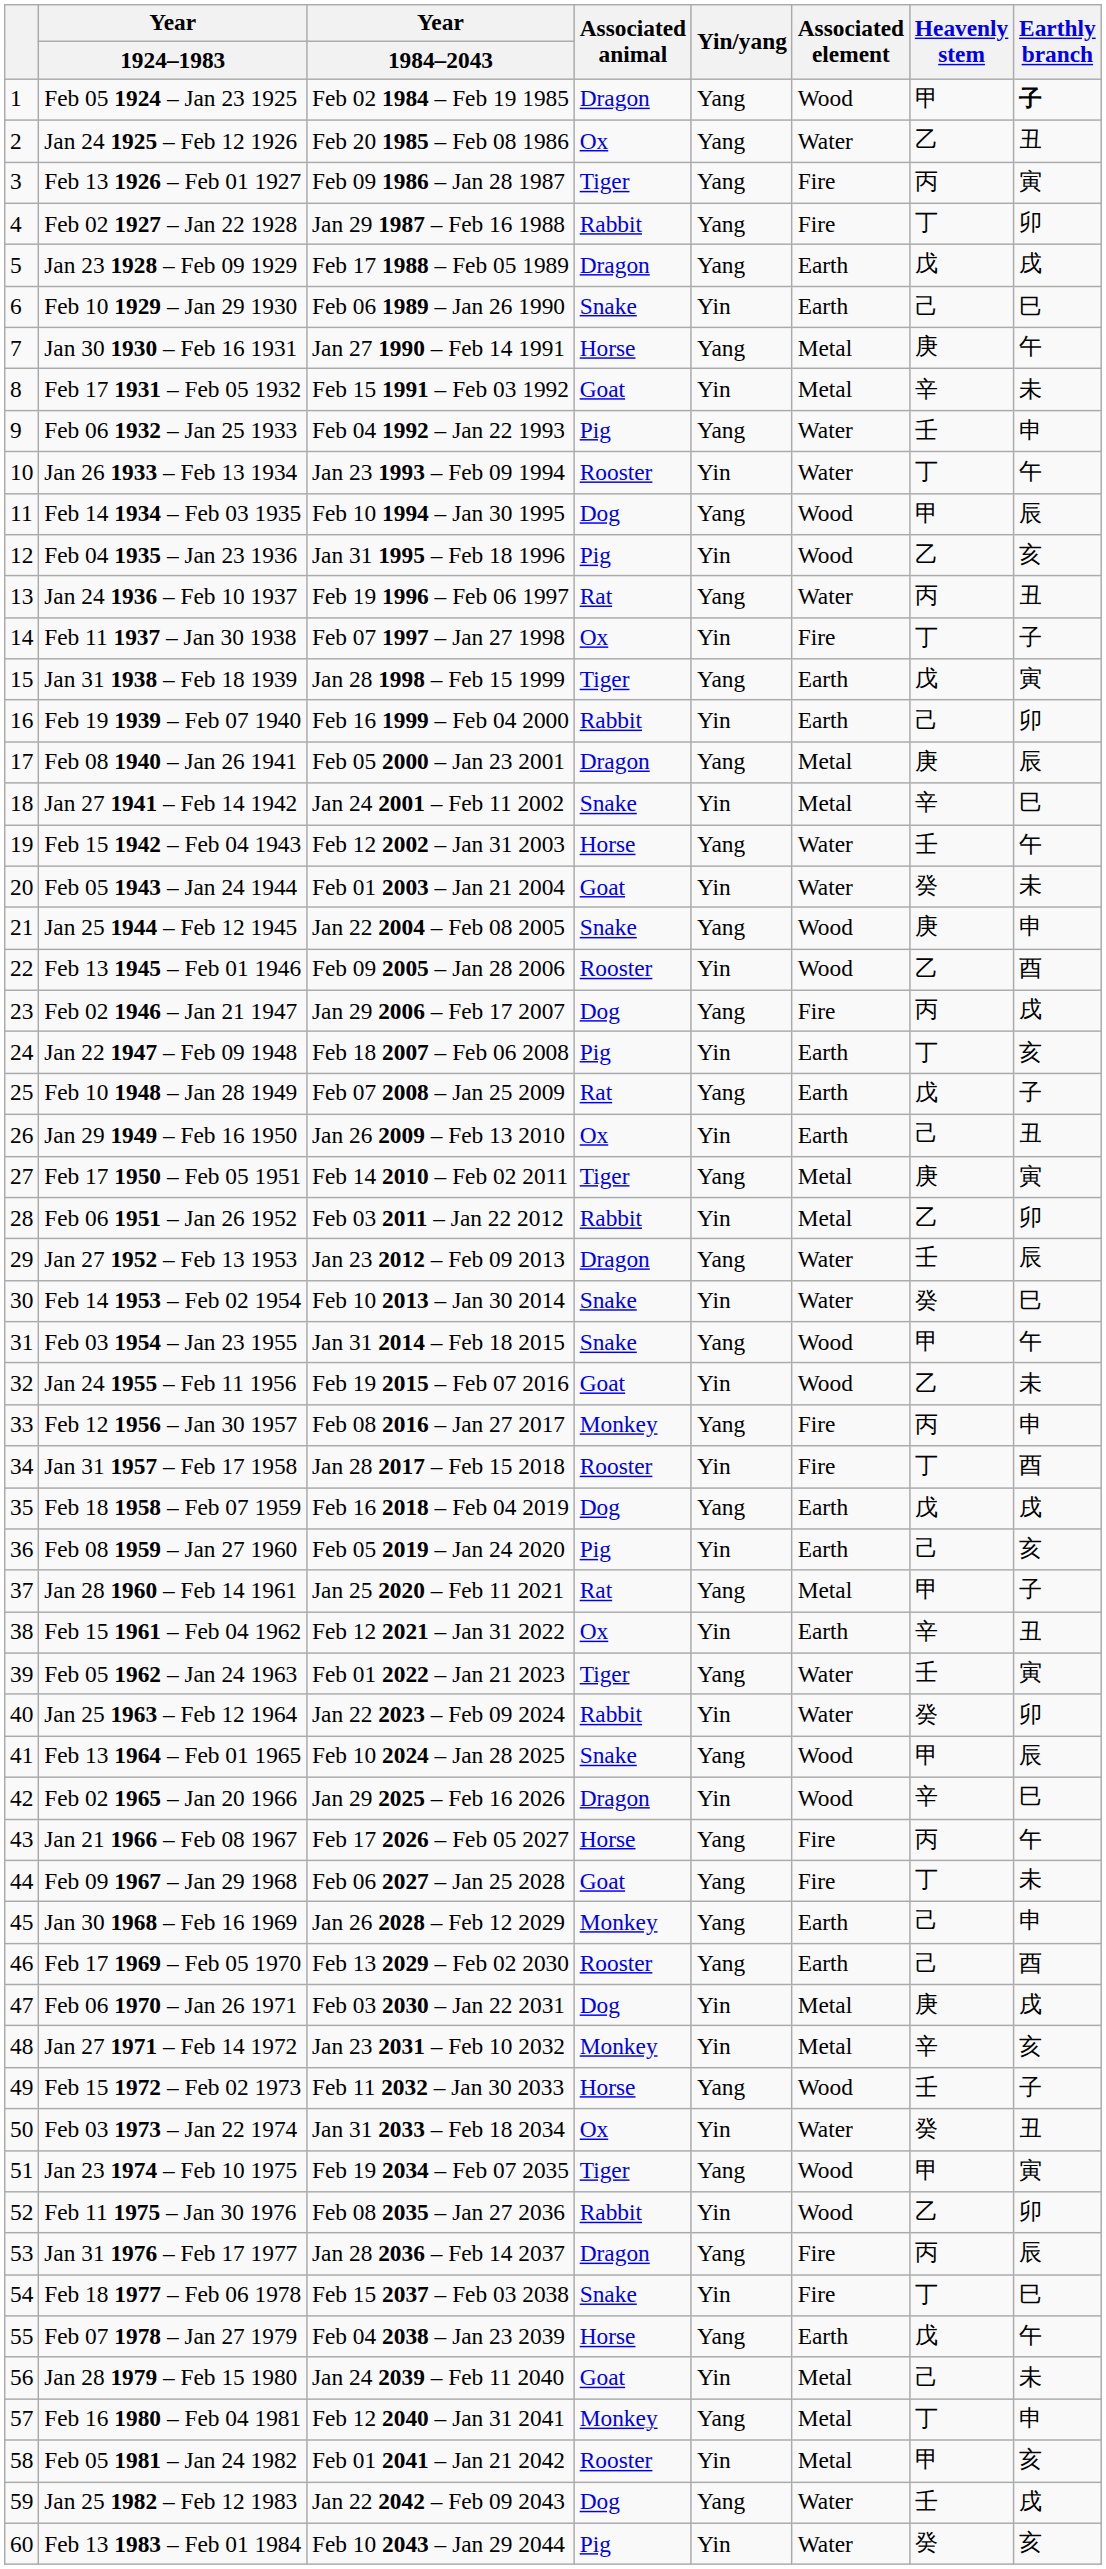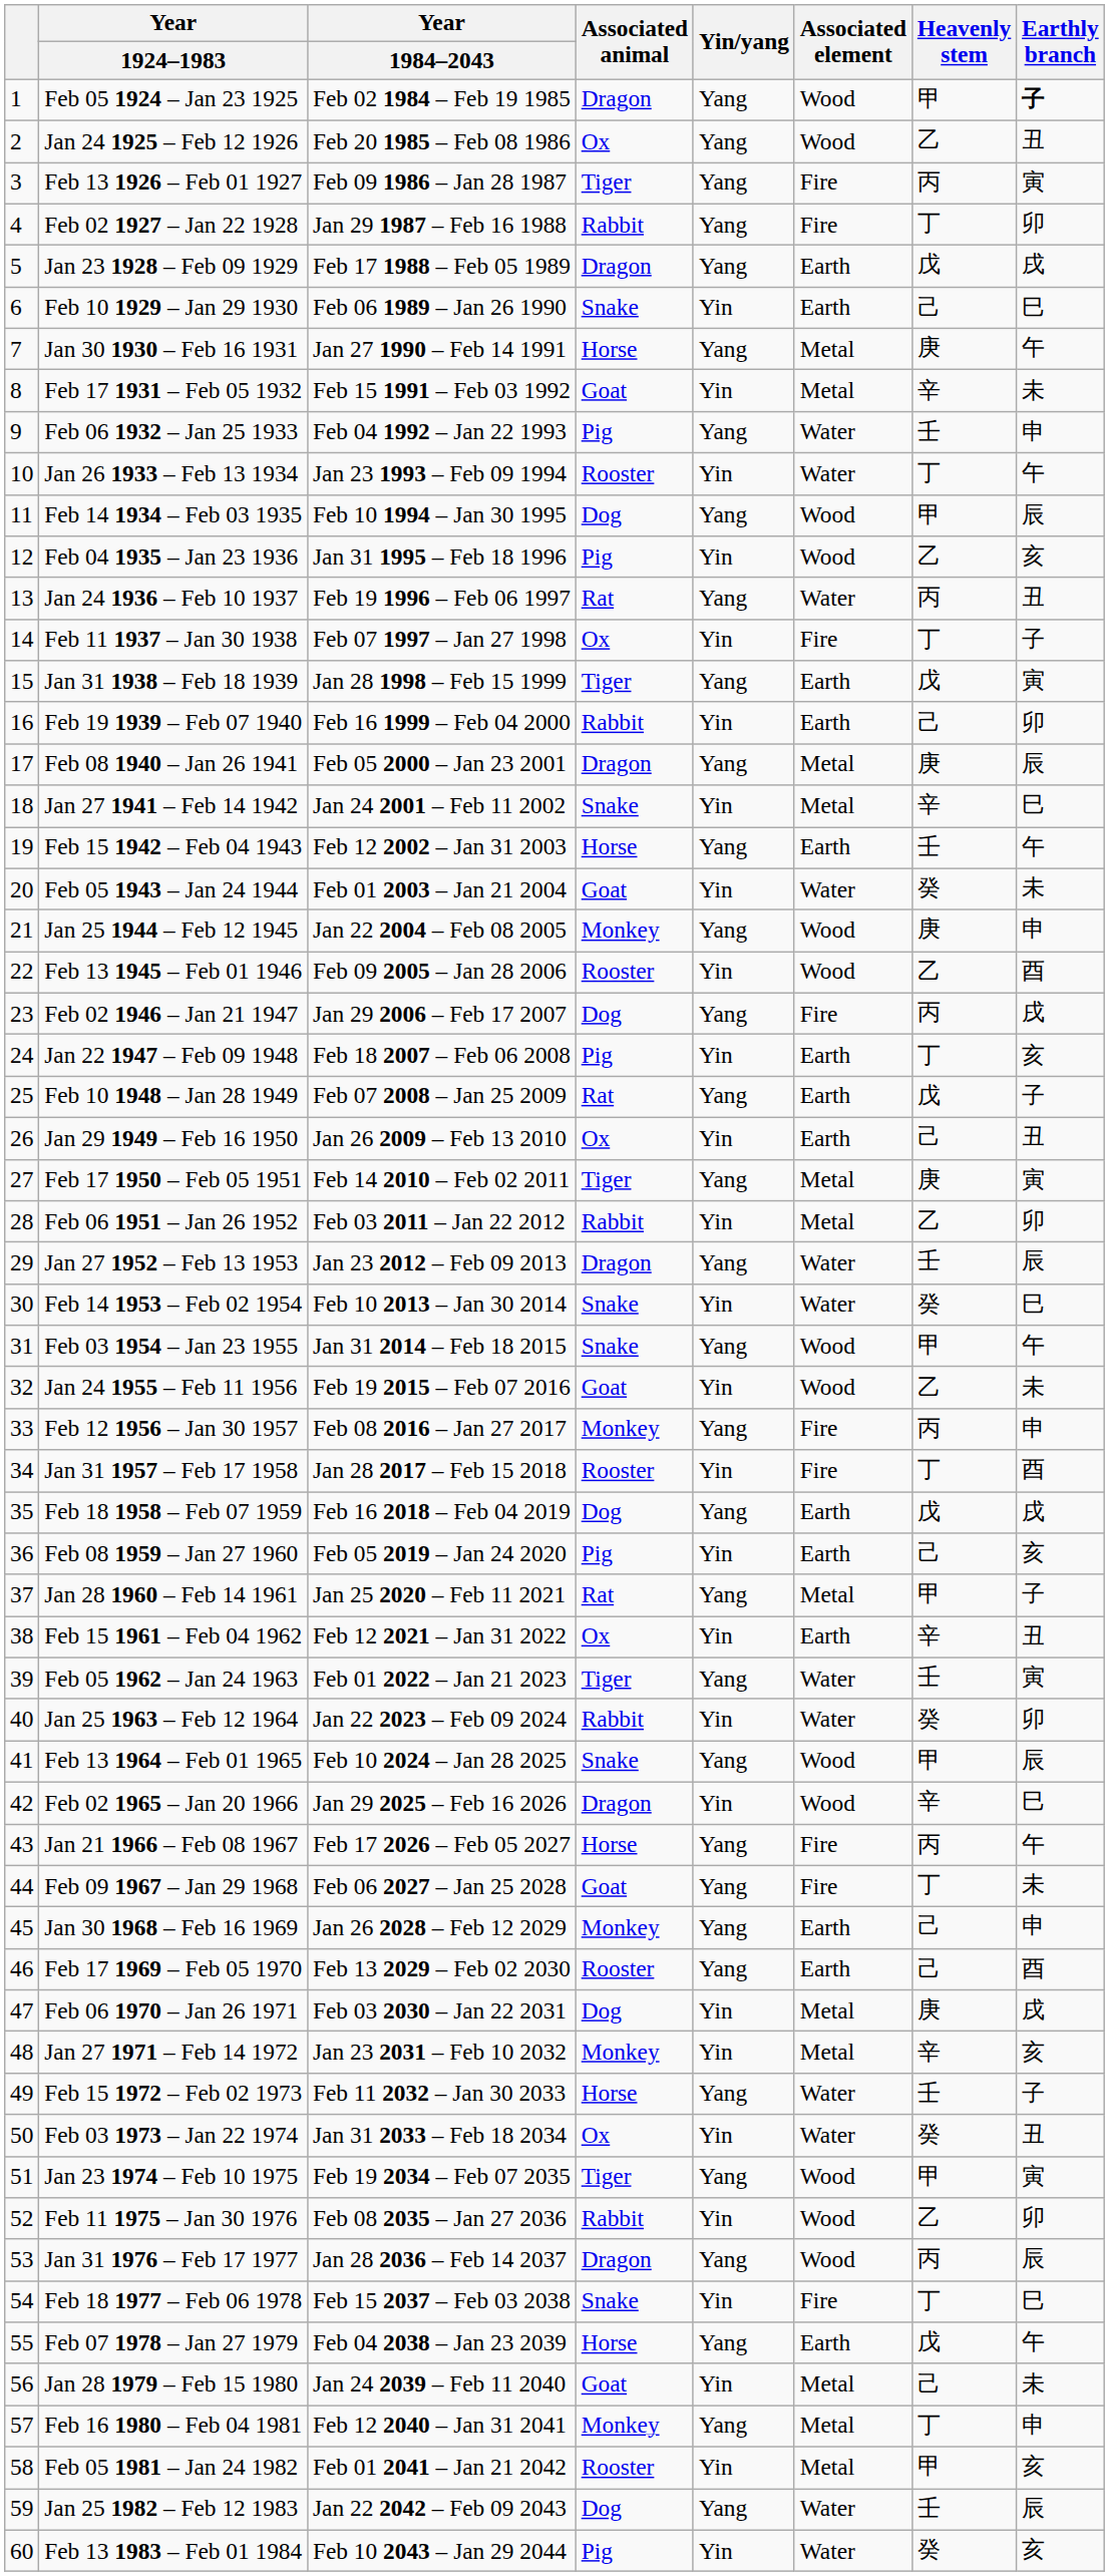Jan 24 1925 – Feb 12 1926 | Associated element: Water -> Wood
Feb 15 1942 – Feb 04 1943 | Associated element: Water -> Earth
Jan 25 1944 – Feb 12 1945 | Associated animal: Snake -> Monkey
Feb 15 1972 – Feb 02 1973 | Associated element: Wood -> Water
Jan 31 1976 – Feb 17 1977 | Associated element: Fire -> Wood
Jan 25 1982 – Feb 12 1983 | Earthly branch: 戌 -> 辰
